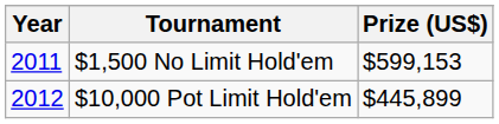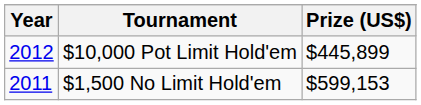rows swapped: $1,500 No Limit Hold'em <-> $10,000 Pot Limit Hold'em
